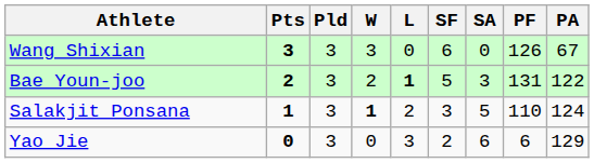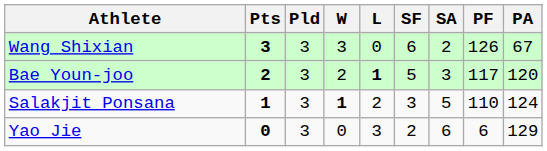Wang Shixian | SA: 0 -> 2
Bae Youn-joo | PF: 131 -> 117
Bae Youn-joo | PA: 122 -> 120
